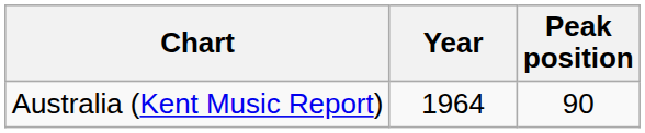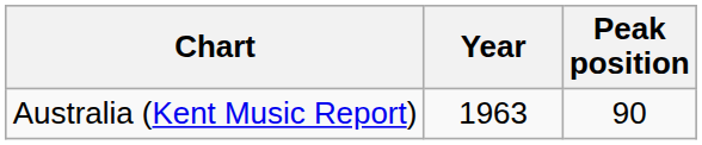Australia (Kent Music Report) | Year: 1964 -> 1963
